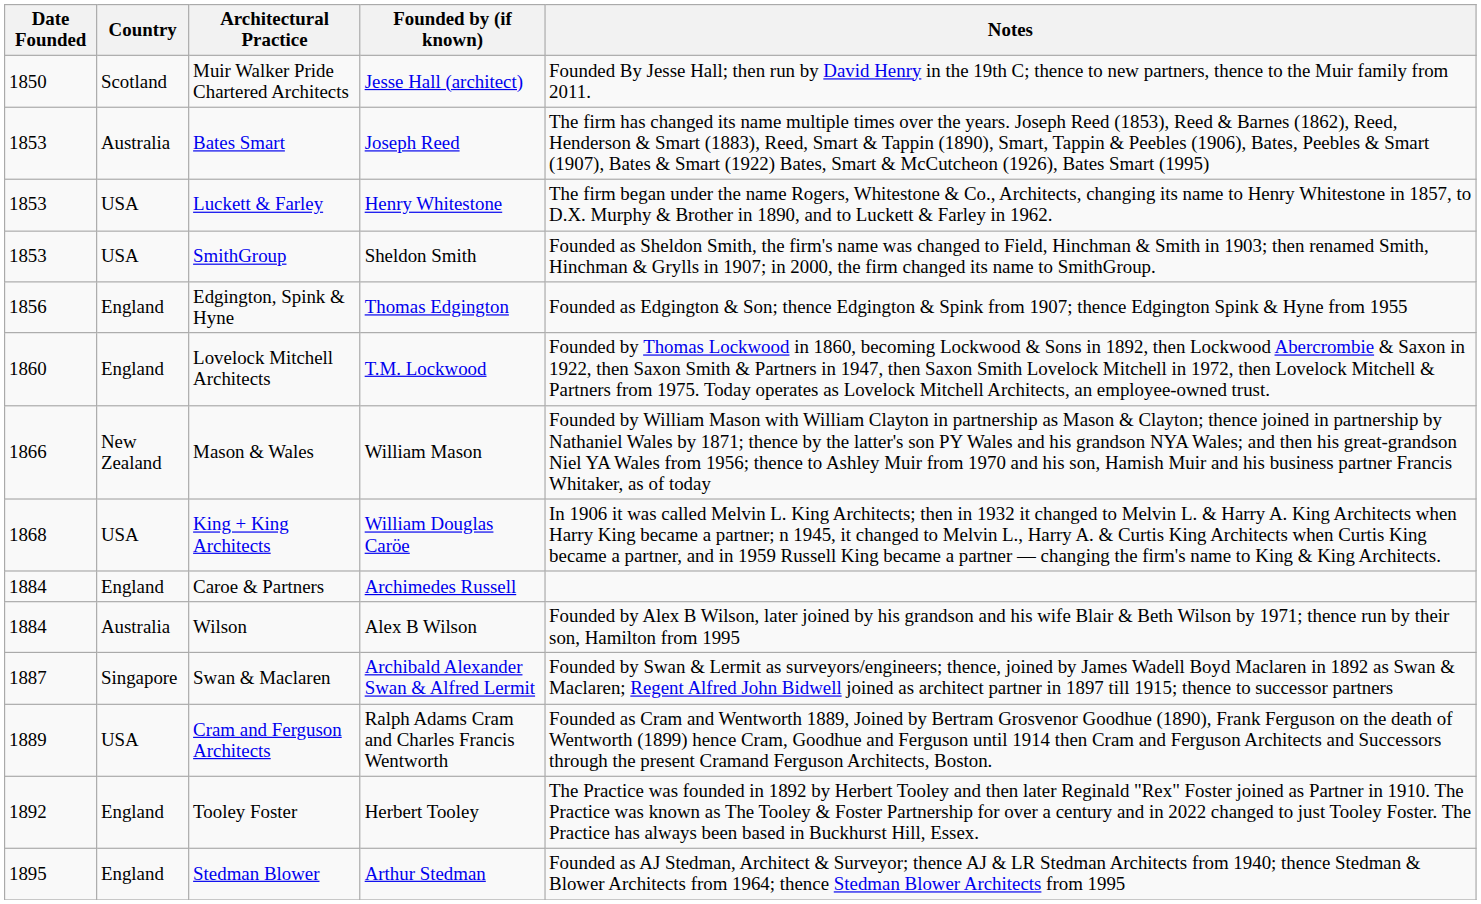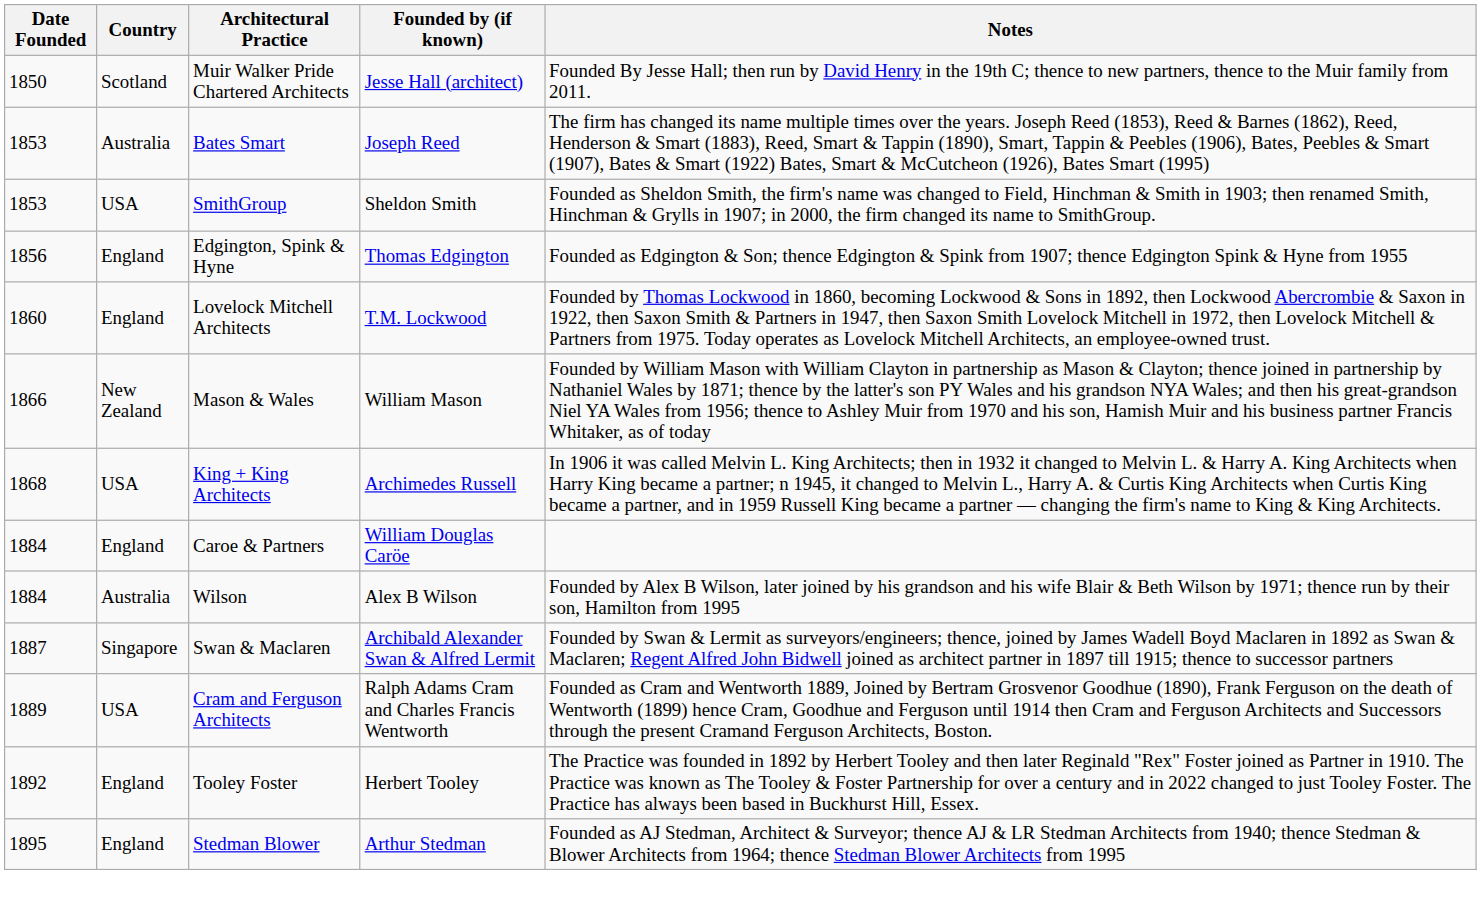- row: 1853 | USA | Luckett & Farley | Henry Whitestone | The firm began under the name Rogers, Whitestone & Co., Architects, changing its name to Henry Whitestone in 1857, to D.X. Murphy & Brother in 1890, and to Luckett & Farley in 1962.
King + King Architects | Founded by (if known): William Douglas Caröe -> Archimedes Russell
Caroe & Partners | Founded by (if known): Archimedes Russell -> William Douglas Caröe
